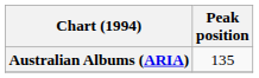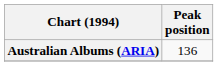Australian Albums (ARIA) | Peak position: 135 -> 136
